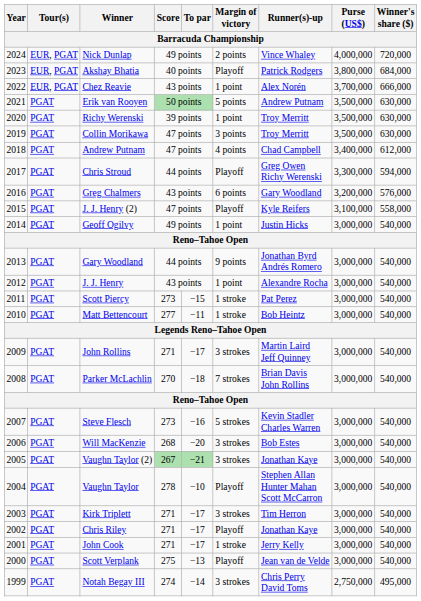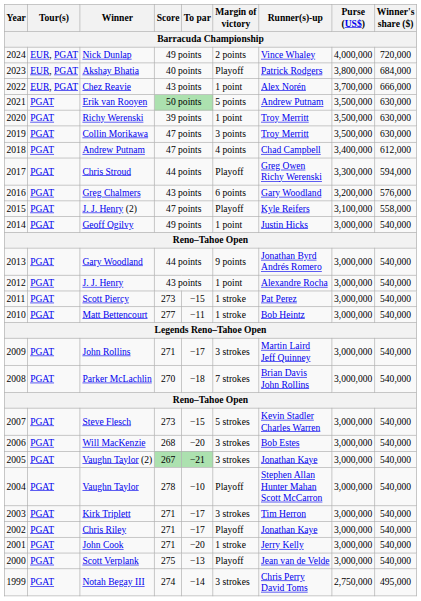Steve Flesch | To par: −16 -> −15
John Cook | To par: −17 -> −20
